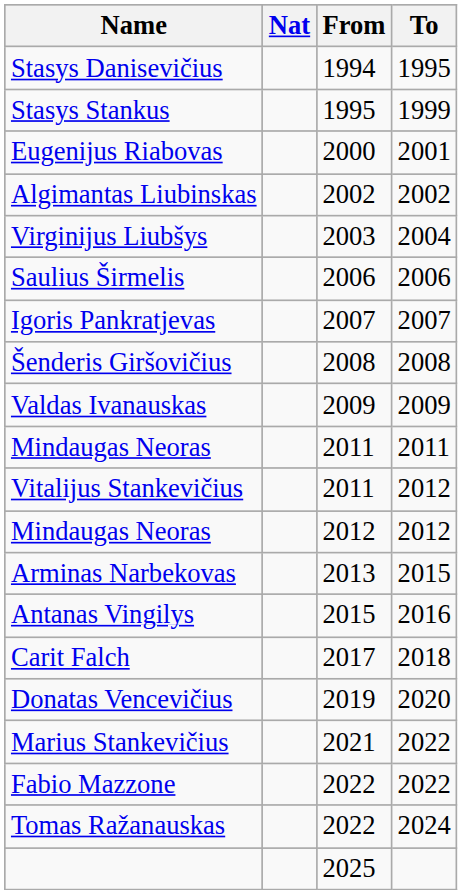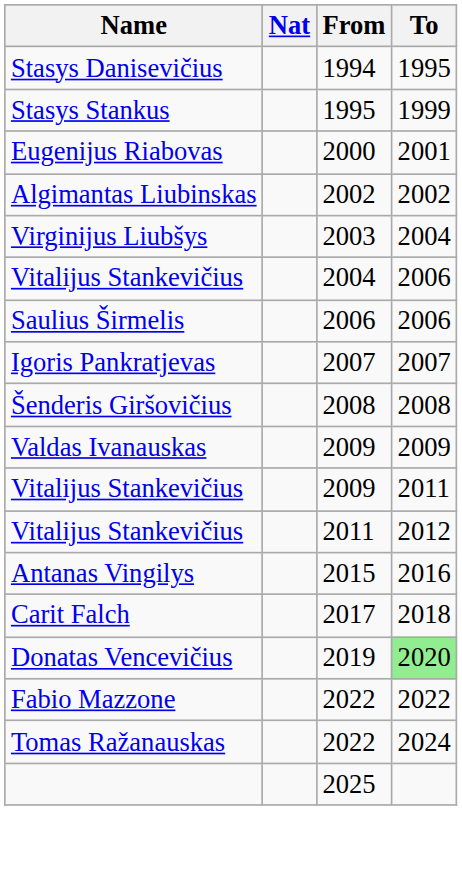+ row: Vitalijus Stankevičius | 2004 | 2006
+ row: Vitalijus Stankevičius | 2009 | 2011
- row: Mindaugas Neoras | 2011 | 2011
- row: Mindaugas Neoras | 2012 | 2012
- row: Arminas Narbekovas | 2013 | 2015
Donatas Vencevičius | To: no background -> lightgreen background
- row: Marius Stankevičius | 2021 | 2022
